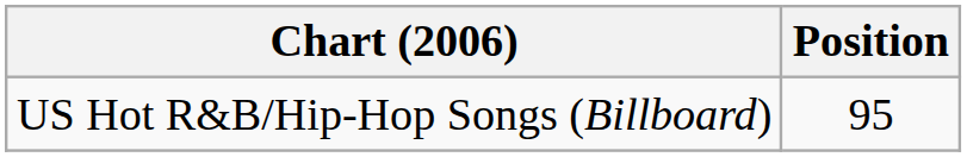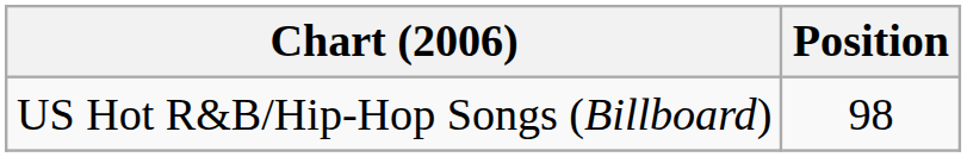US Hot R&B/Hip-Hop Songs (Billboard) | Position: 95 -> 98
